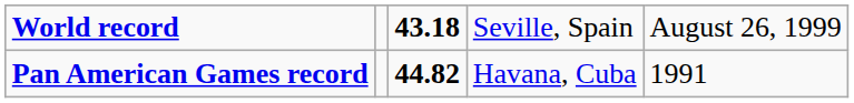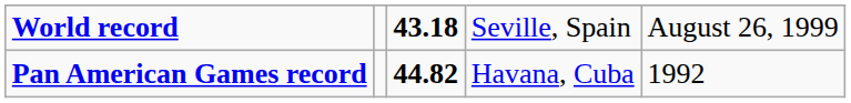Pan American Games record | column 5: 1991 -> 1992
